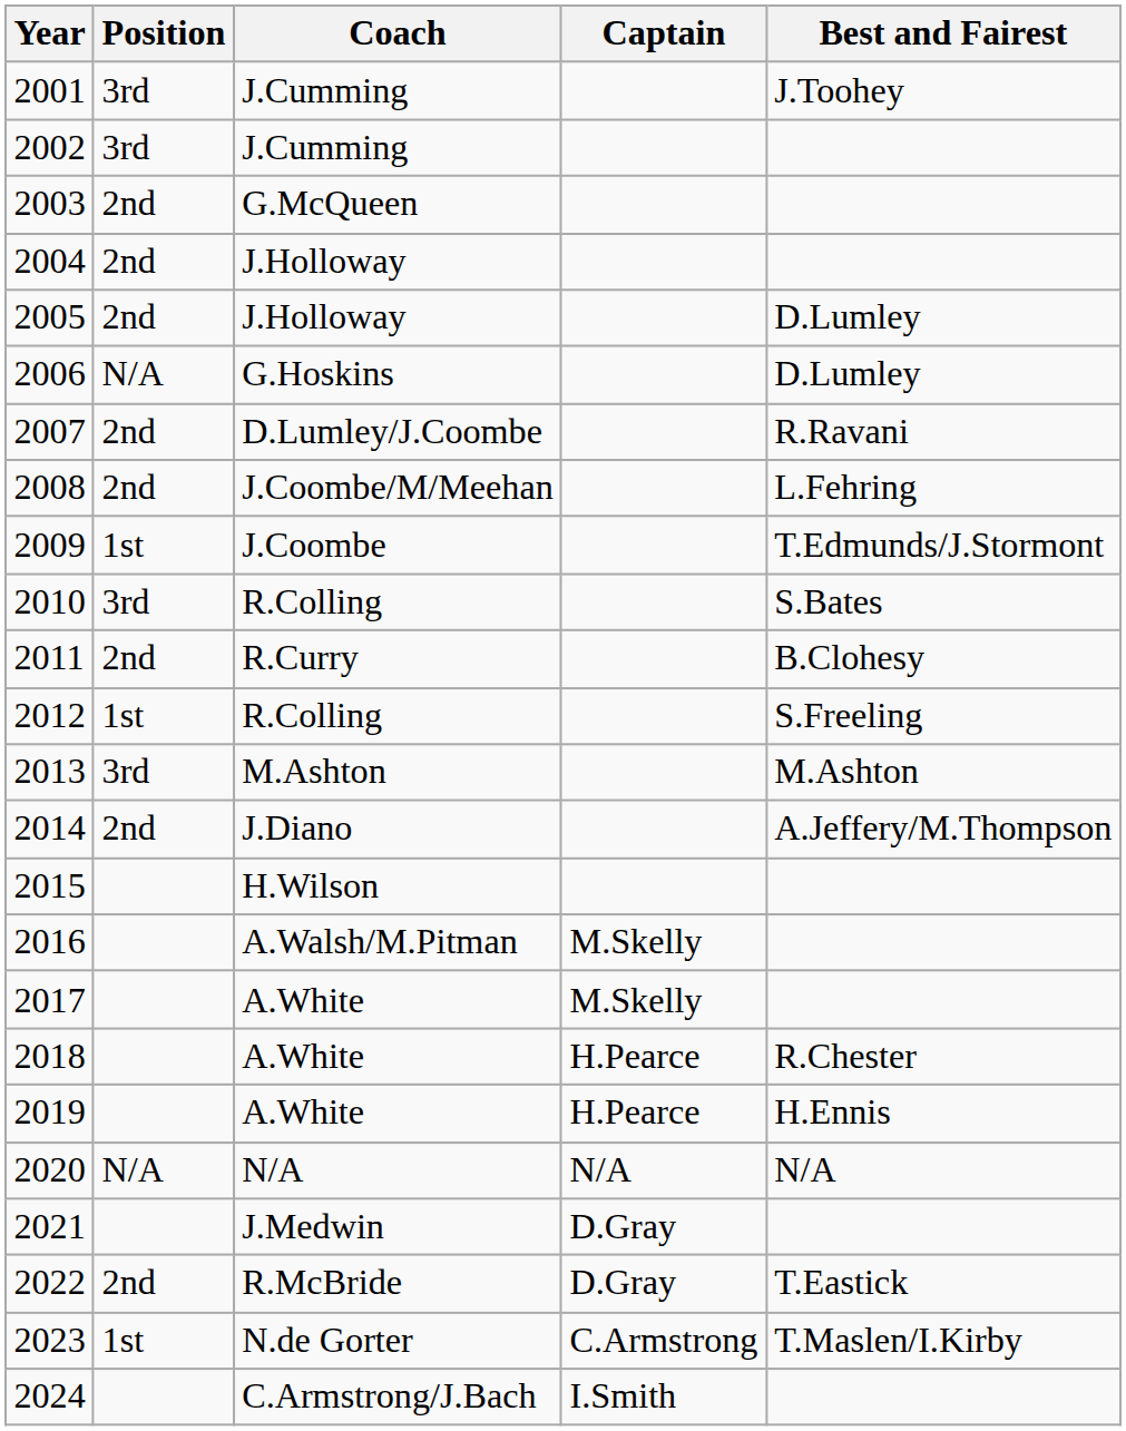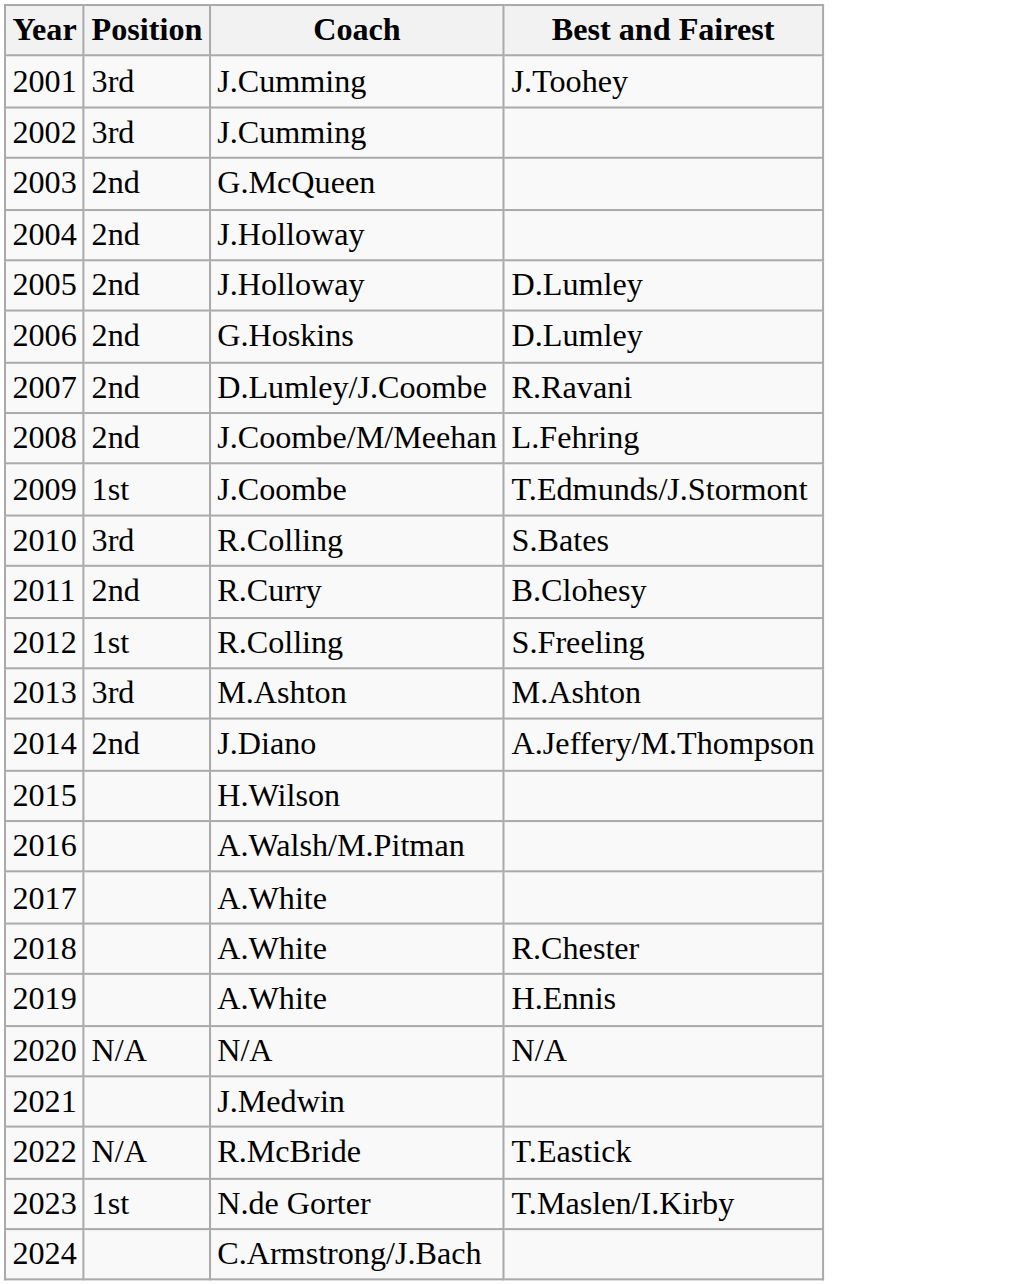- column: Captain | M.Skelly | M.Skelly | H.Pearce | H.Pearce | N/A | D.Gray | D.Gray | C.Armstrong | I.Smith
2006 | Position: N/A -> 2nd
2022 | Position: 2nd -> N/A
